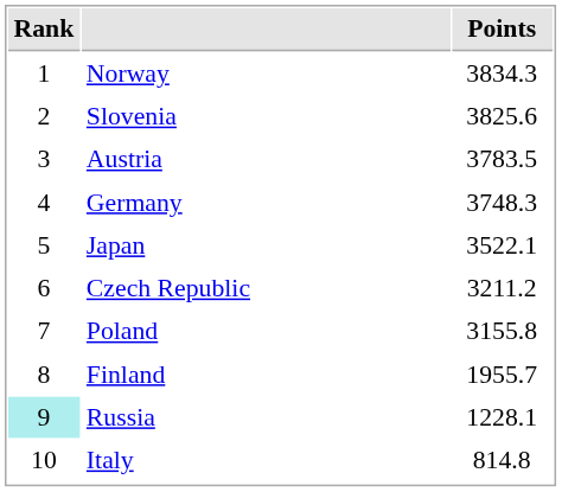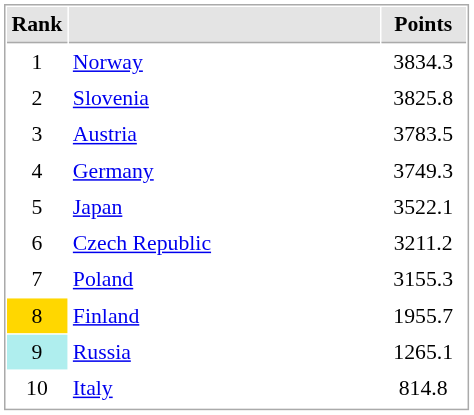Slovenia | Points: 3825.6 -> 3825.8
Germany | Points: 3748.3 -> 3749.3
Poland | Points: 3155.8 -> 3155.3
Finland | Rank: no background -> gold background
Russia | Points: 1228.1 -> 1265.1
